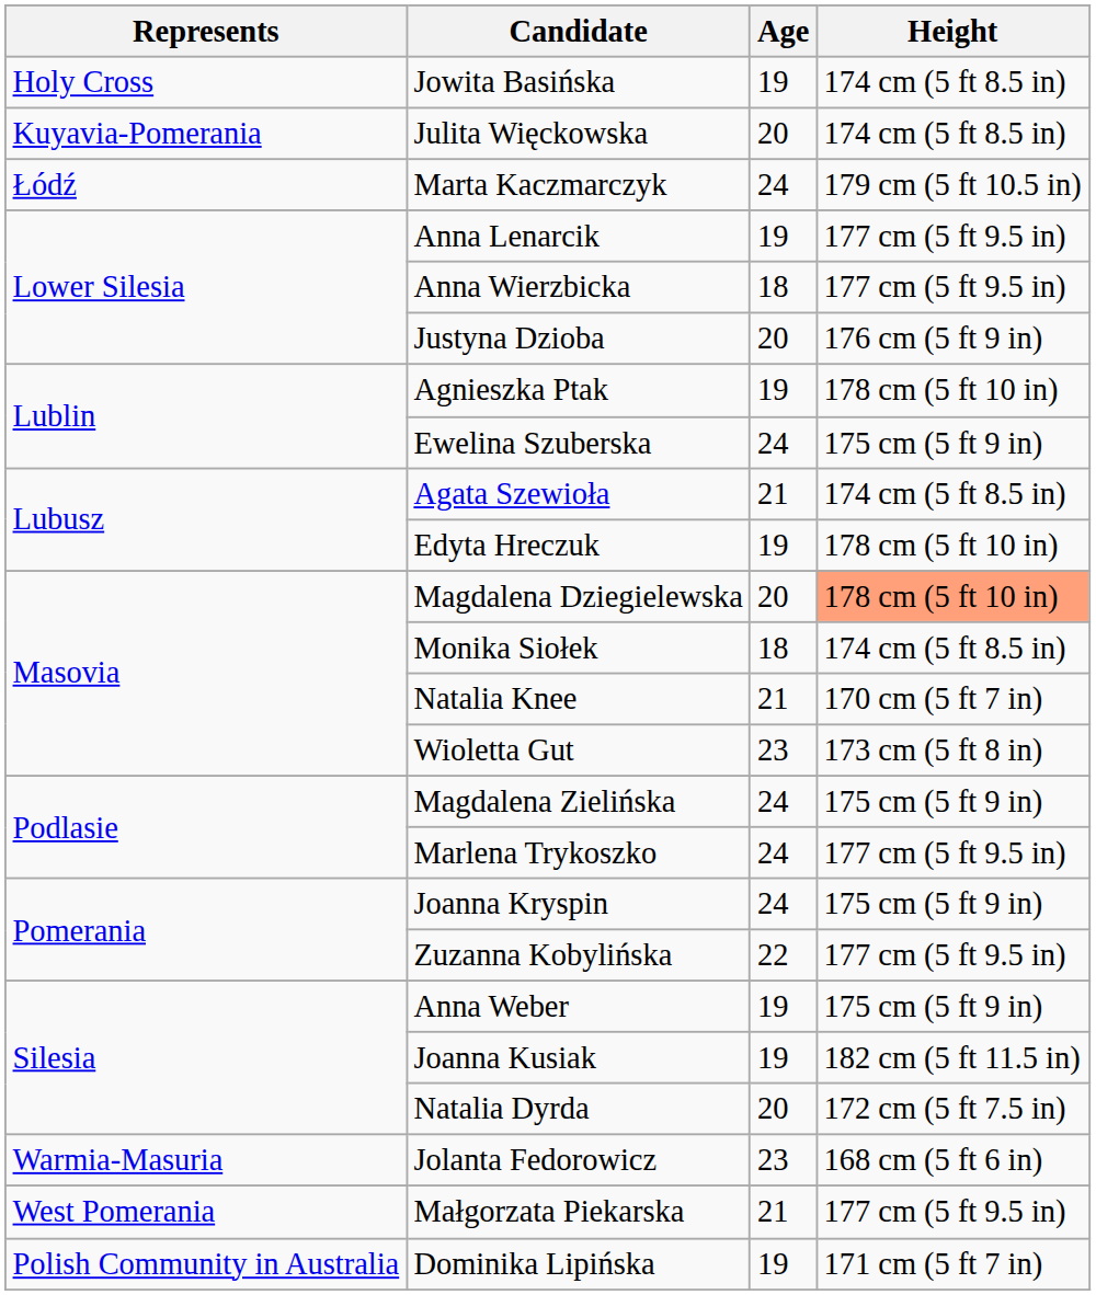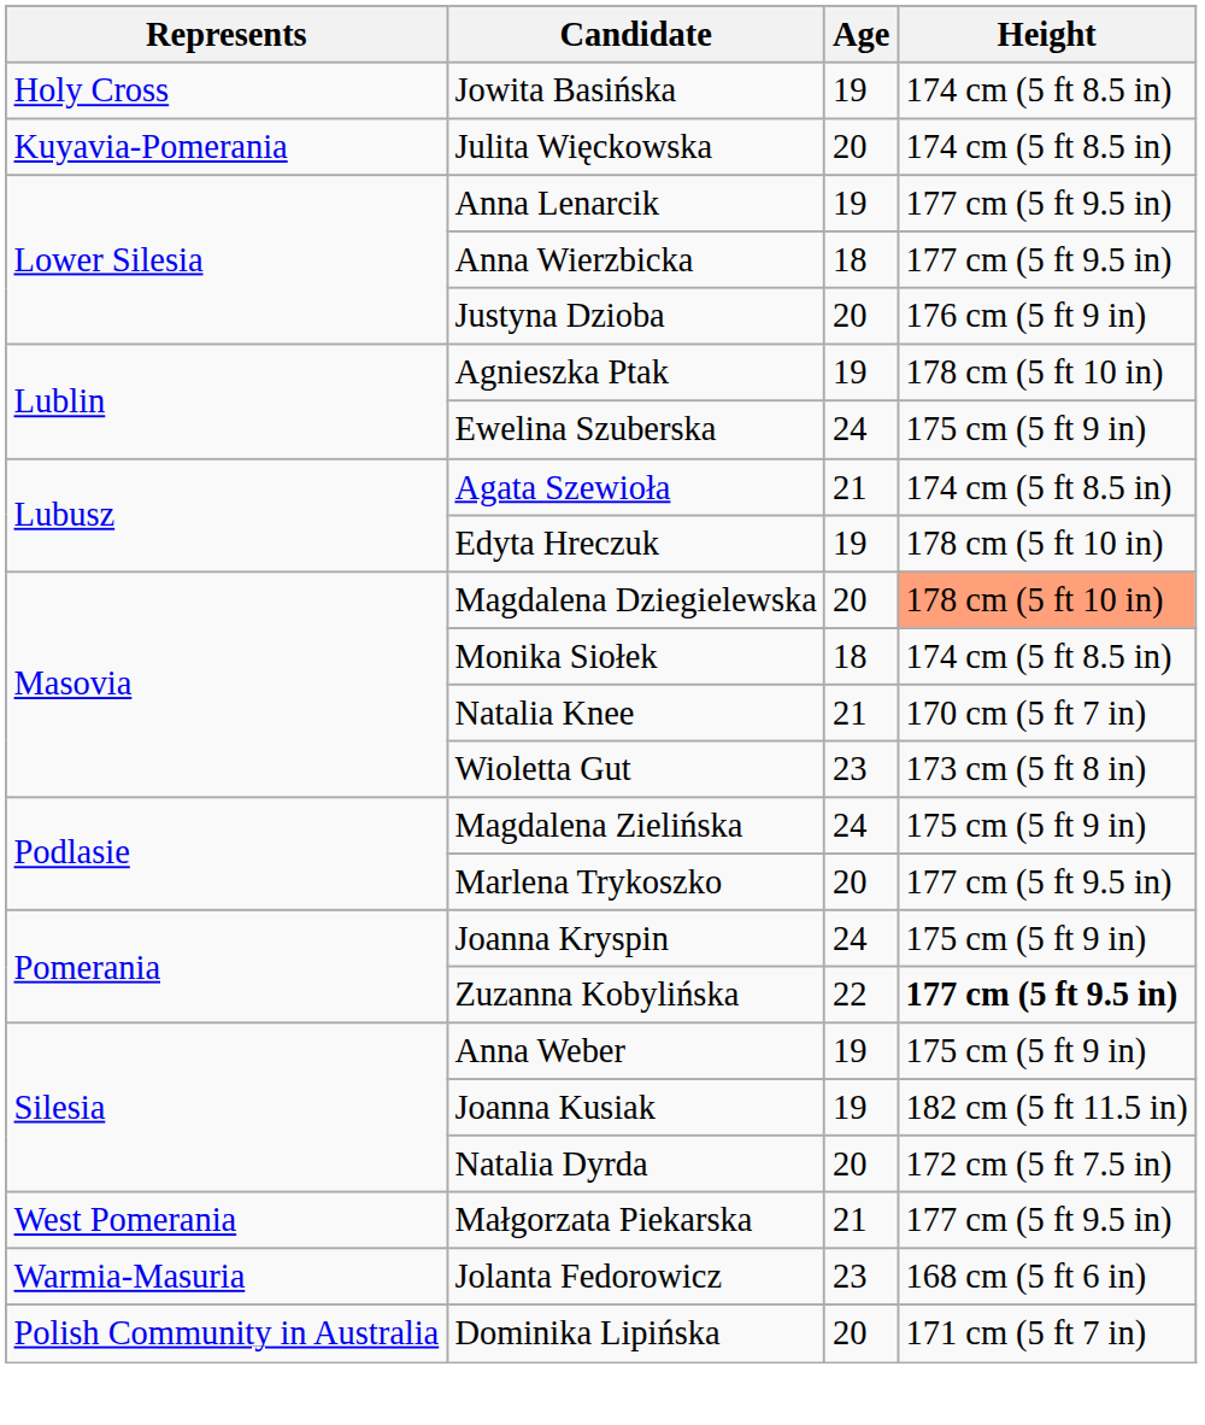- row: Łódź | Marta Kaczmarczyk | 24 | 179 cm (5 ft 10.5 in)
Marlena Trykoszko | Age: 24 -> 20
Zuzanna Kobylińska | Height: normal -> bold
rows swapped: Jolanta Fedorowicz <-> Małgorzata Piekarska
Dominika Lipińska | Age: 19 -> 20
